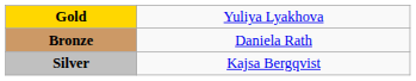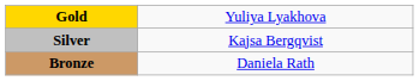rows swapped: Silver <-> Bronze
